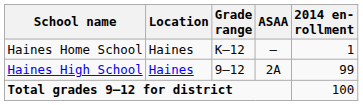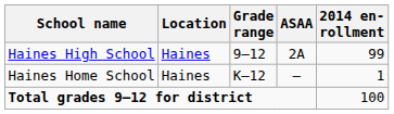rows swapped: Haines High School <-> Haines Home School
